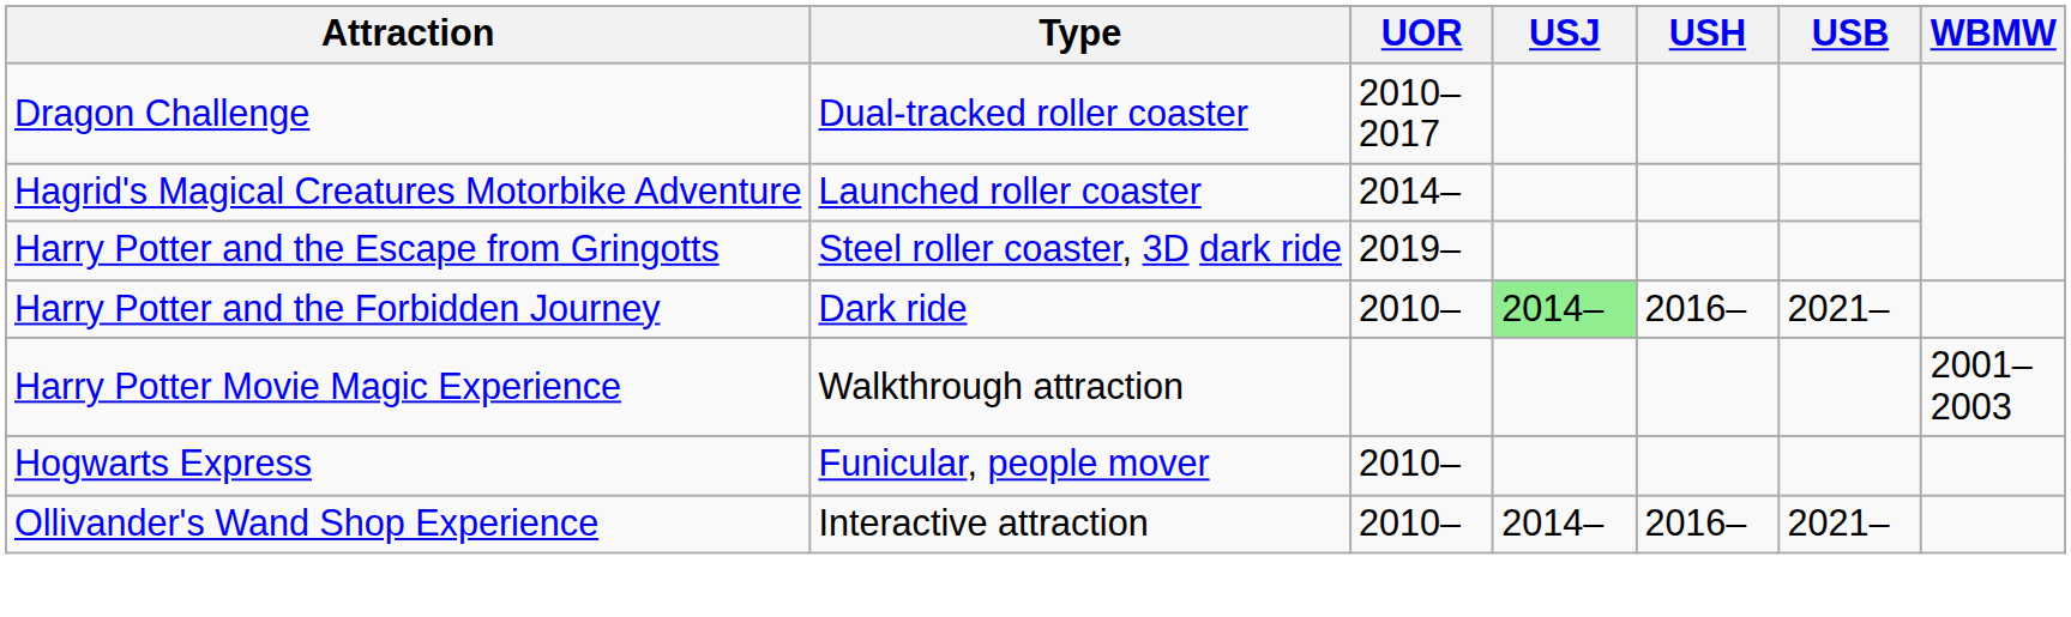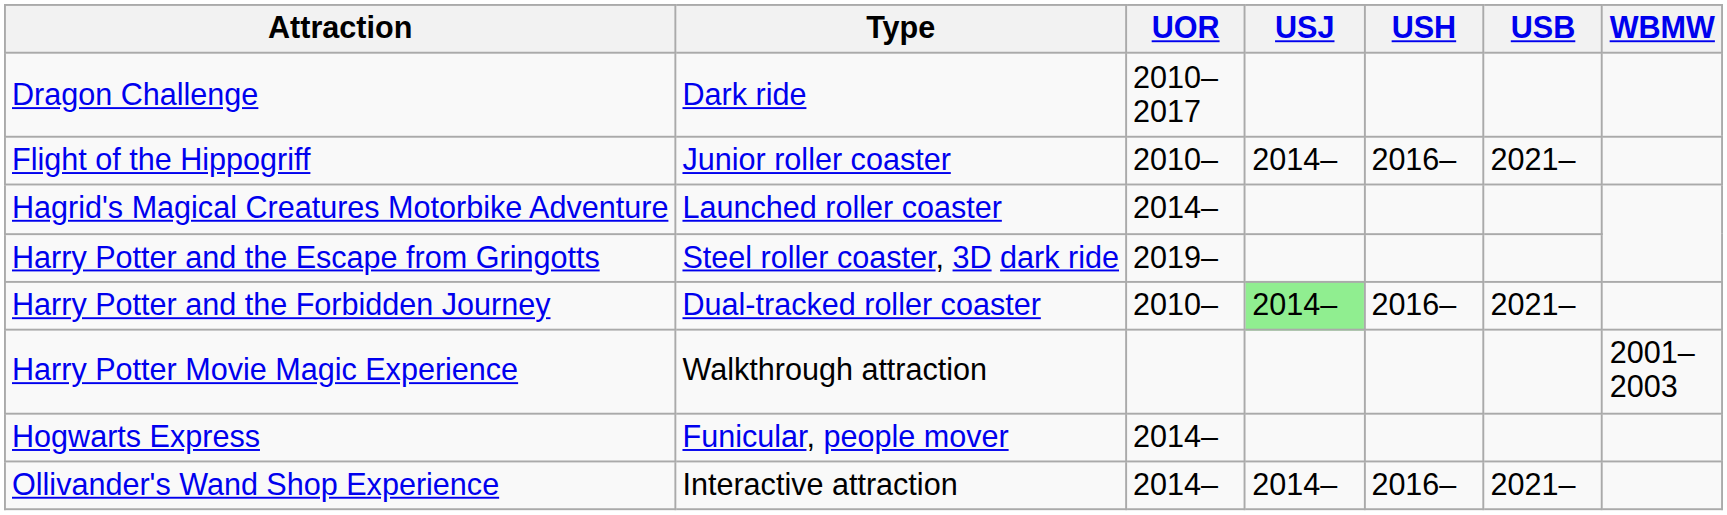Dragon Challenge | Type: Dual-tracked roller coaster -> Dark ride
+ row: Flight of the Hippogriff | Junior roller coaster | 2010– | 2014– | 2016– | 2021–
Harry Potter and the Forbidden Journey | Type: Dark ride -> Dual-tracked roller coaster
Hogwarts Express | UOR: 2010– -> 2014–
Ollivander's Wand Shop Experience | UOR: 2010– -> 2014–
